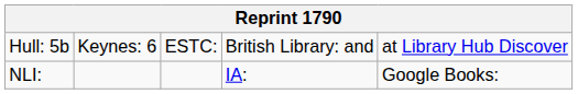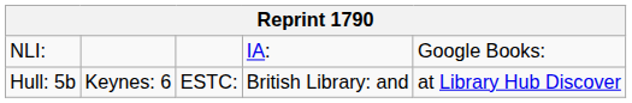rows swapped: Hull: 5b <-> NLI:
